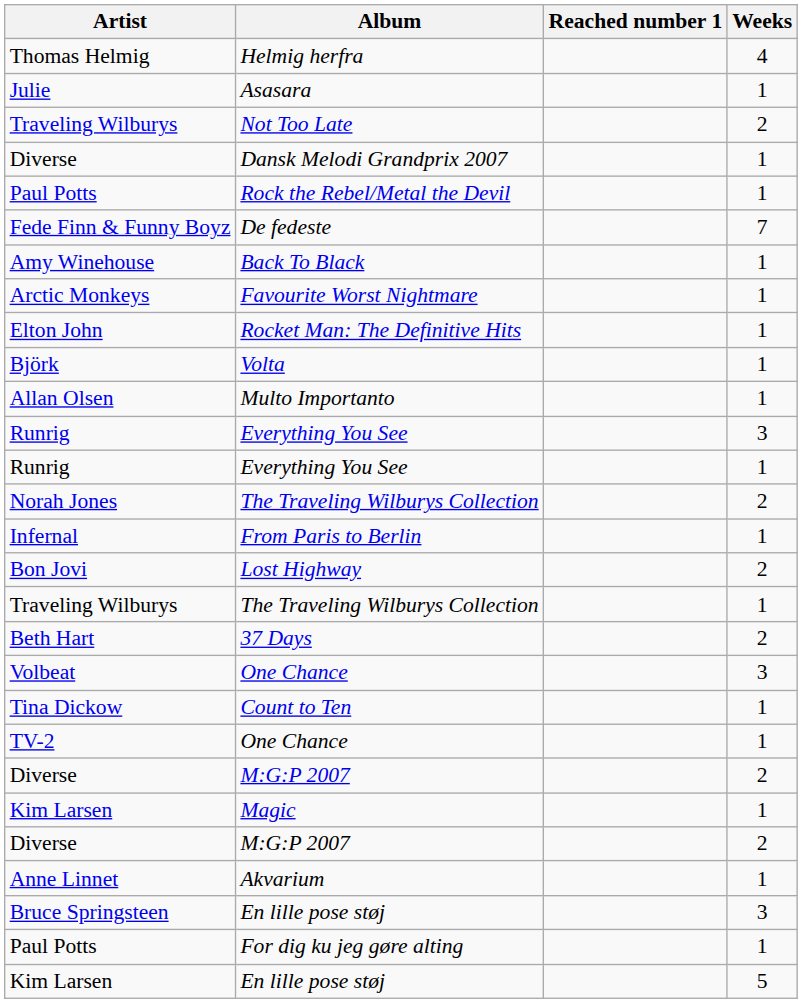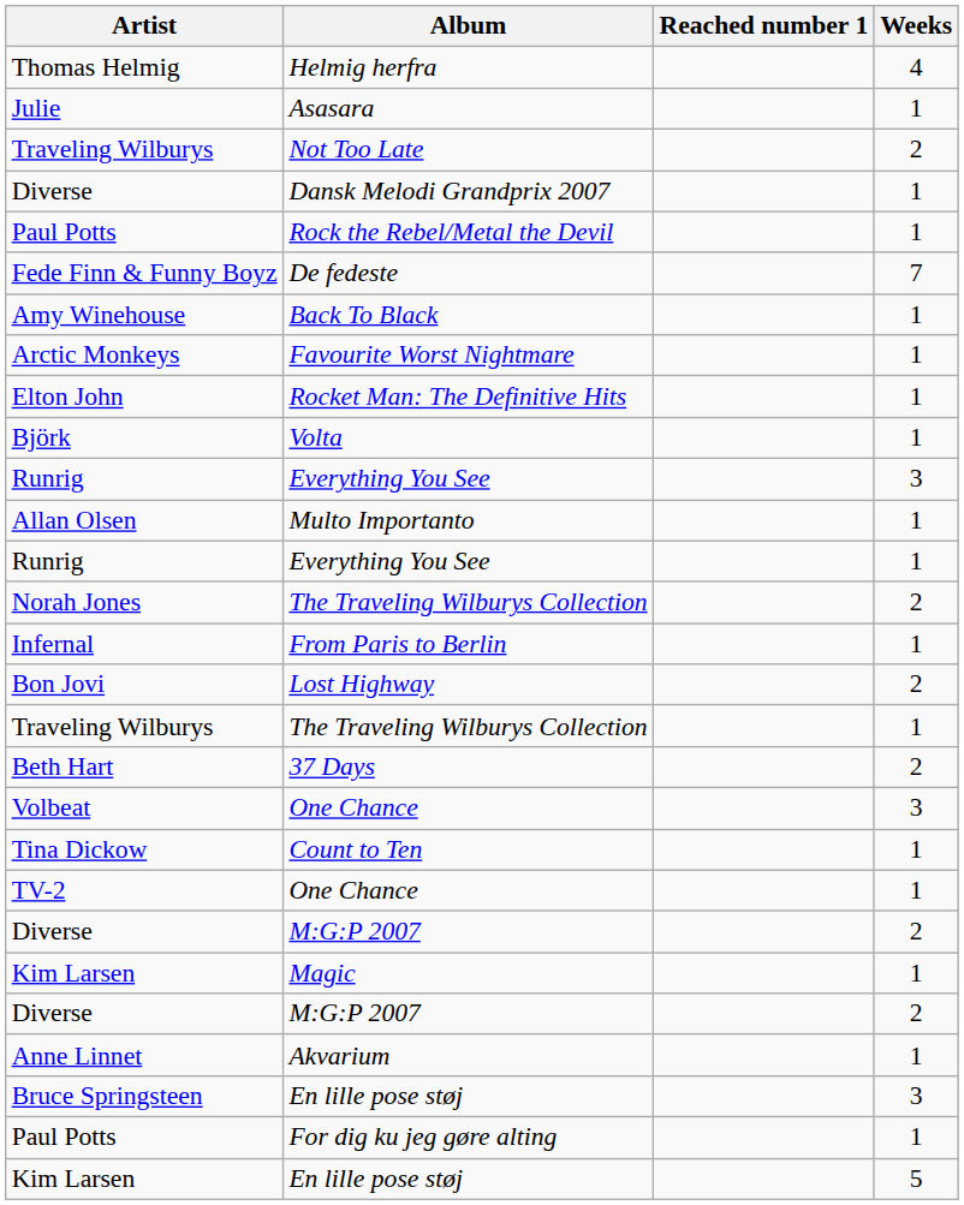rows swapped: Everything You See / 3 <-> Multo Importanto
